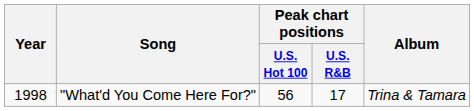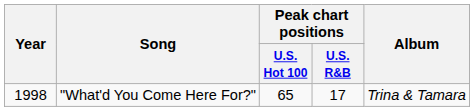"What'd You Come Here For?" | Peak chart positions / U.S. Hot 100: 56 -> 65
